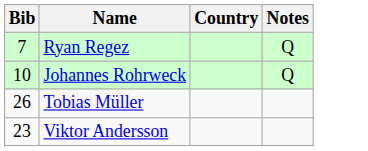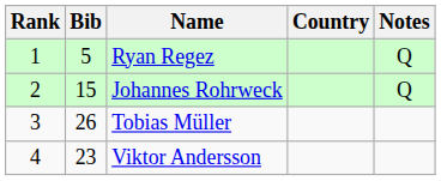+ column: Rank | 1 | 2 | 3 | 4
Ryan Regez | Bib: 7 -> 5
Johannes Rohrweck | Bib: 10 -> 15
